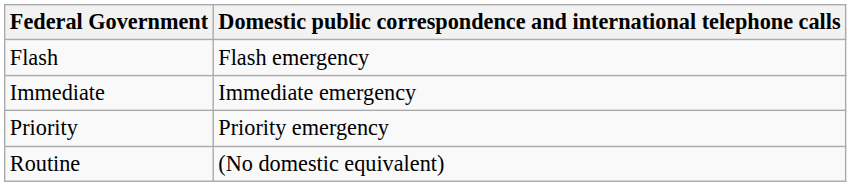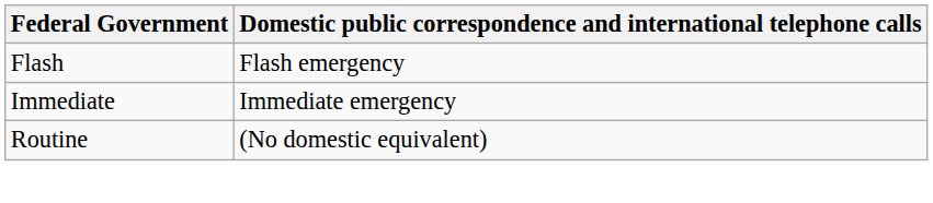- row: Priority | Priority emergency
